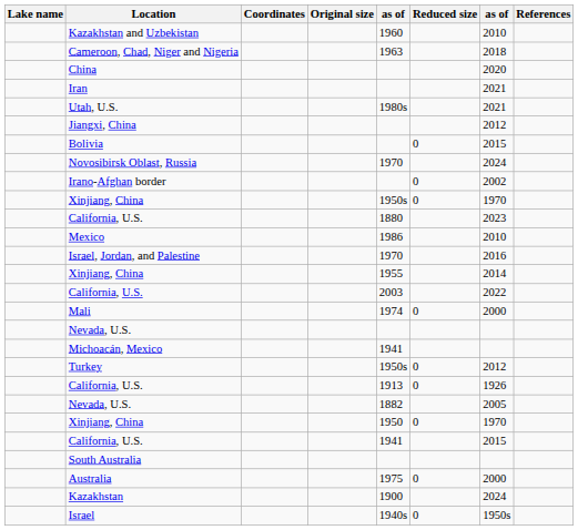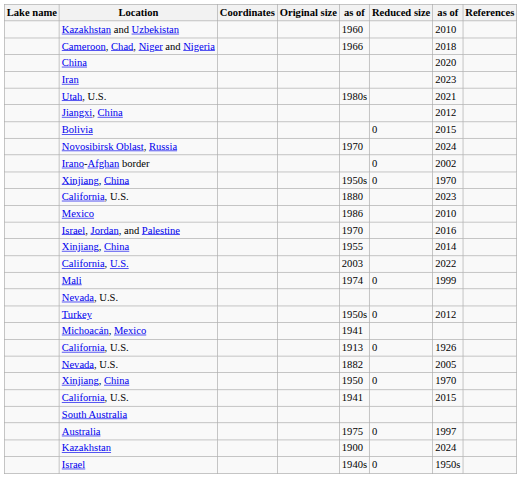Cameroon, Chad, Niger and Nigeria | column 5: 1963 -> 1966
Iran | column 7: 2021 -> 2023
Mali | column 7: 2000 -> 1999
rows swapped: Turkey <-> Michoacán, Mexico
Australia | column 7: 2000 -> 1997
